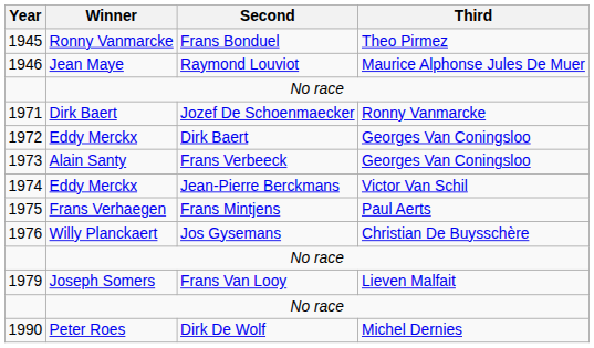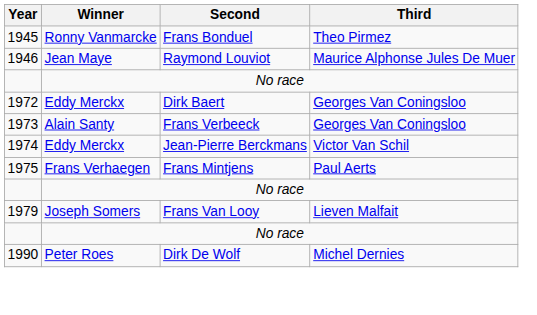- row: 1971 | Dirk Baert | Jozef De Schoenmaecker | Ronny Vanmarcke
- row: 1976 | Willy Planckaert | Jos Gysemans | Christian De Buysschère
